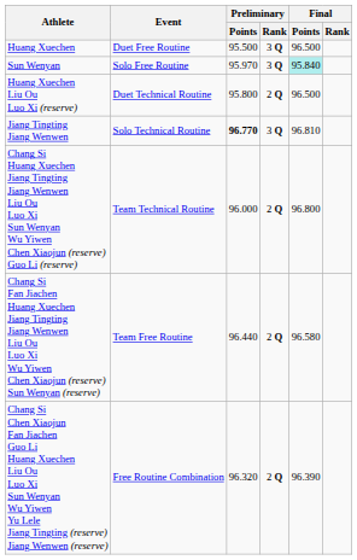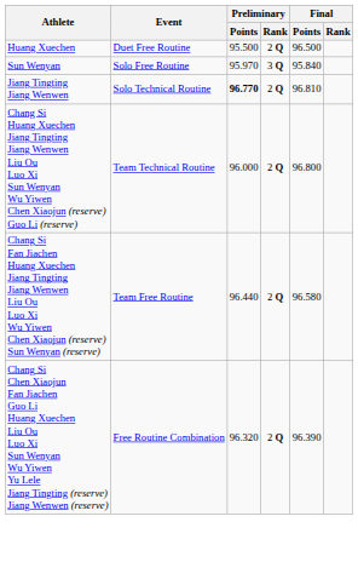Huang Xuechen | Preliminary / Rank: 3 Q -> 2 Q
Sun Wenyan | Final / Points: paleturquoise background -> no background
- row: Huang Xuechen Liu Ou Luo Xi (reserve) | Duet Technical Routine | 95.800 | 2 Q | 96.500
Jiang Tingting Jiang Wenwen | Preliminary / Rank: 3 Q -> 2 Q
